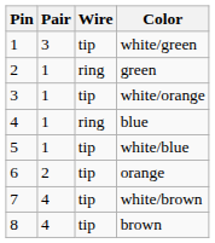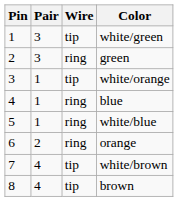green | Pair: 1 -> 3
white/blue | Wire: tip -> ring
orange | Wire: tip -> ring
